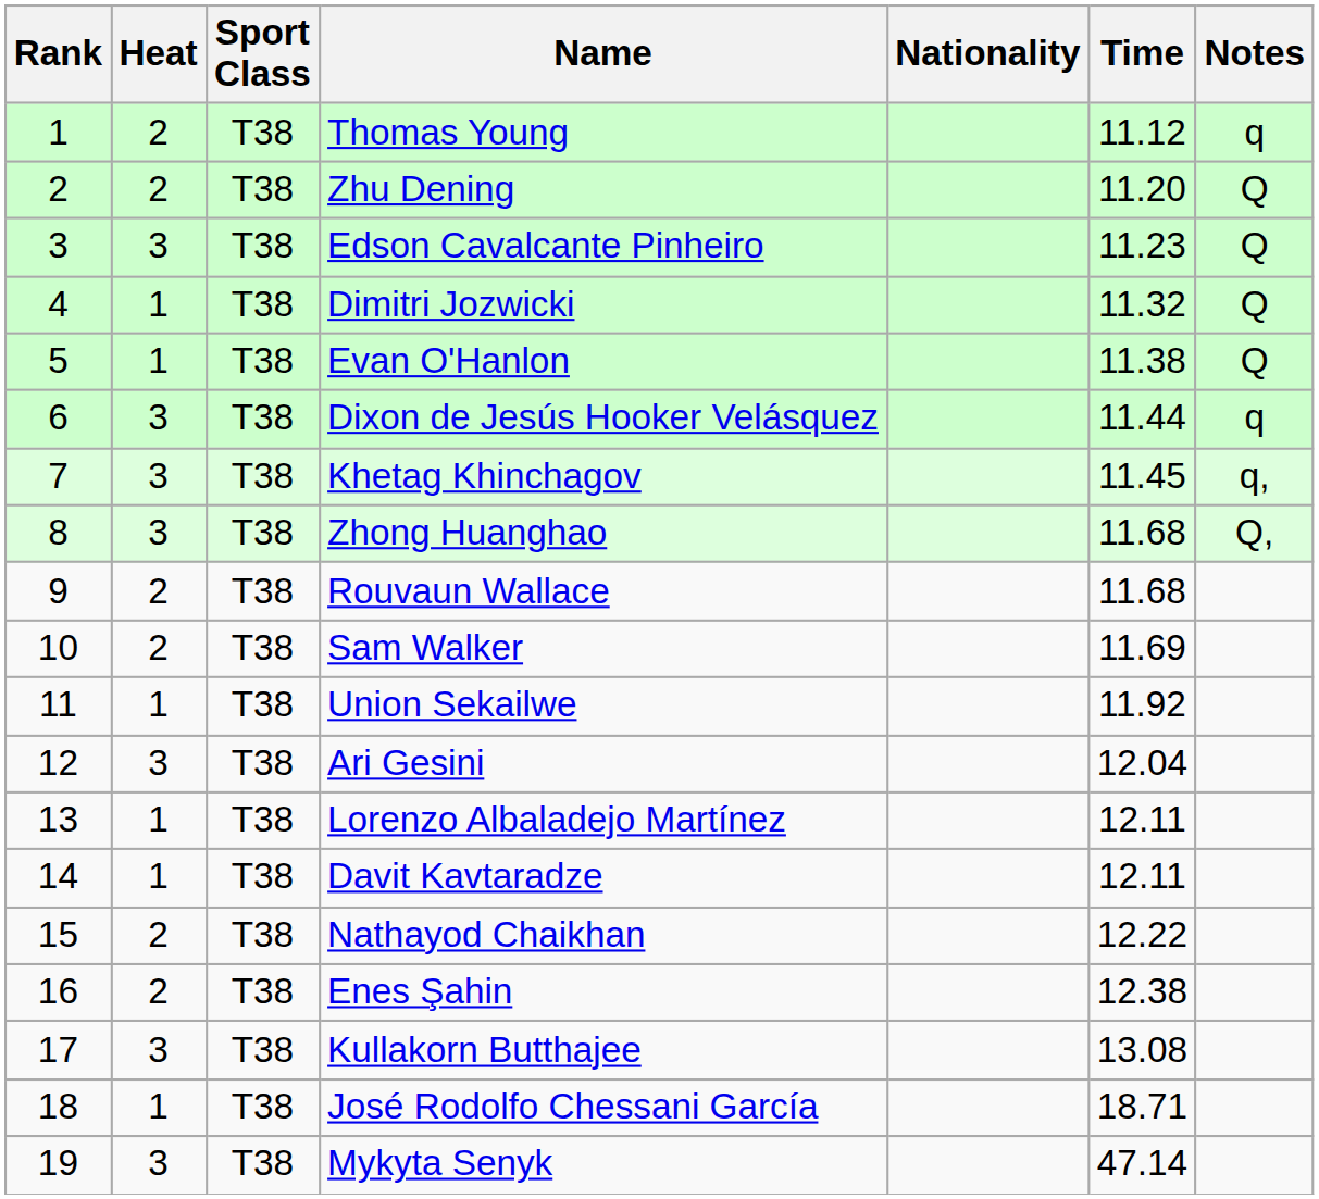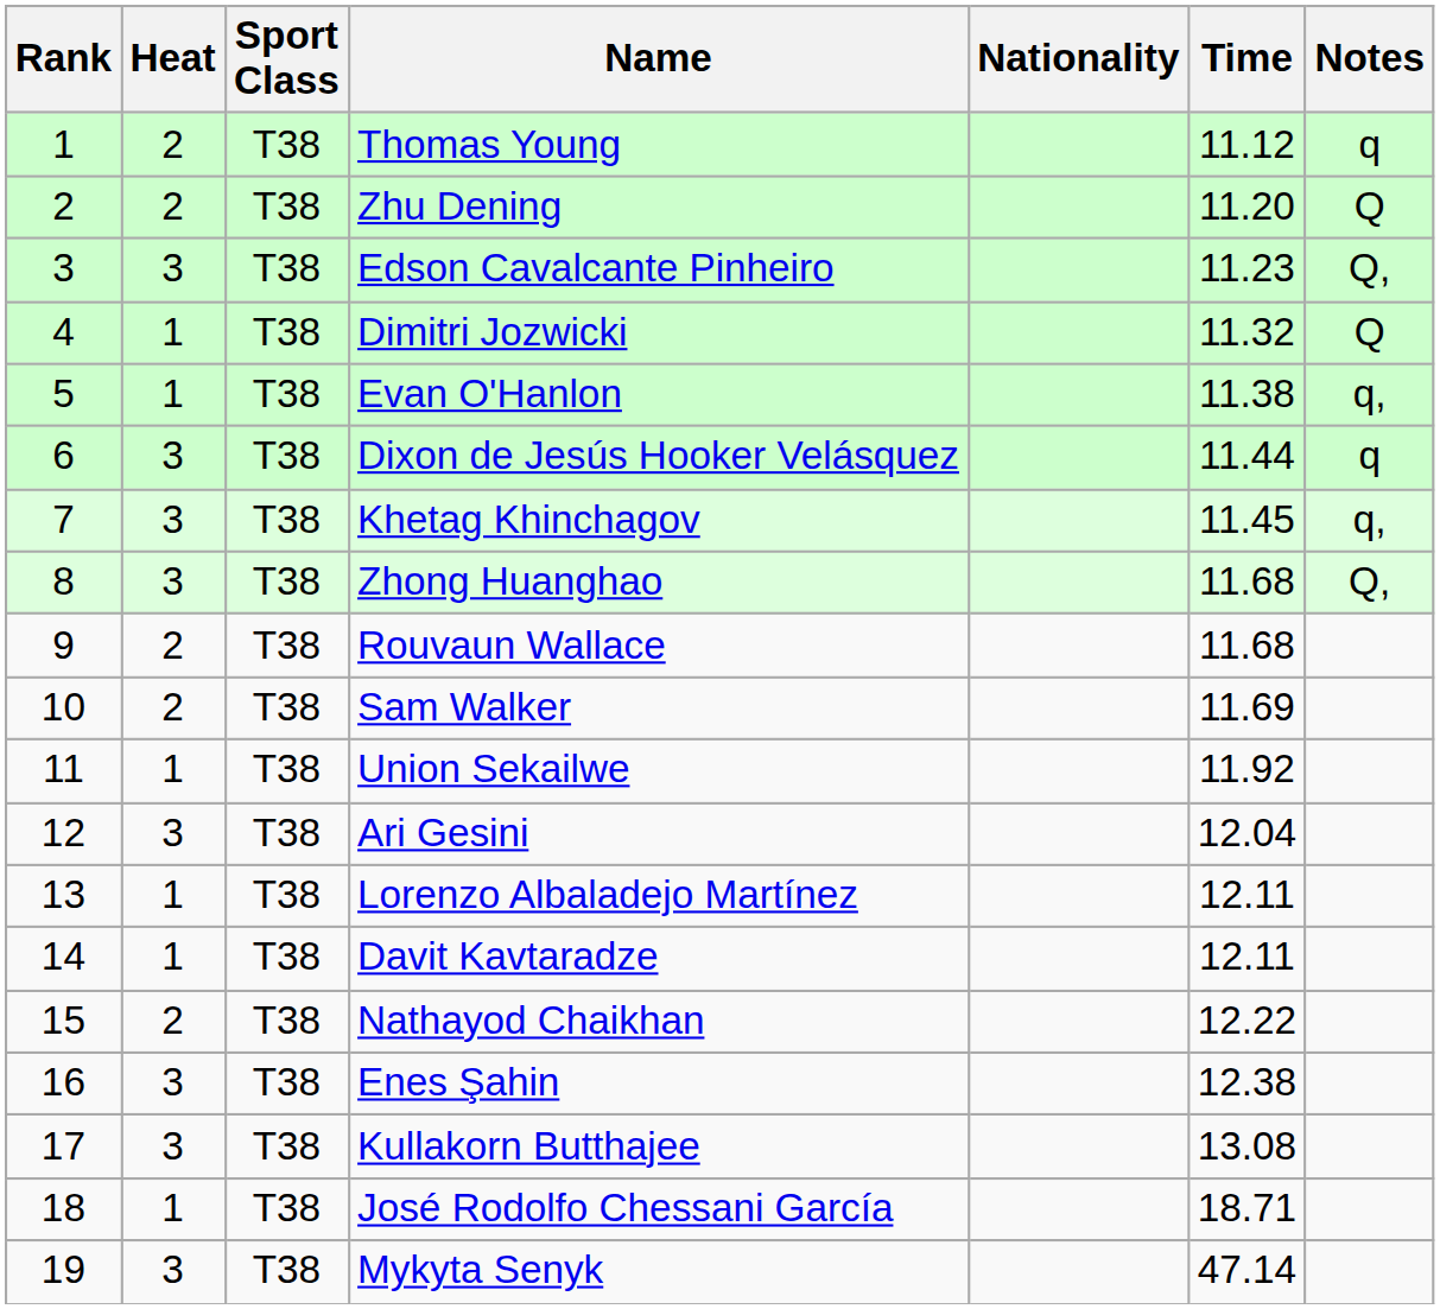Edson Cavalcante Pinheiro | Notes: Q -> Q,
Evan O'Hanlon | Notes: Q -> q,
Enes Şahin | Heat: 2 -> 3
